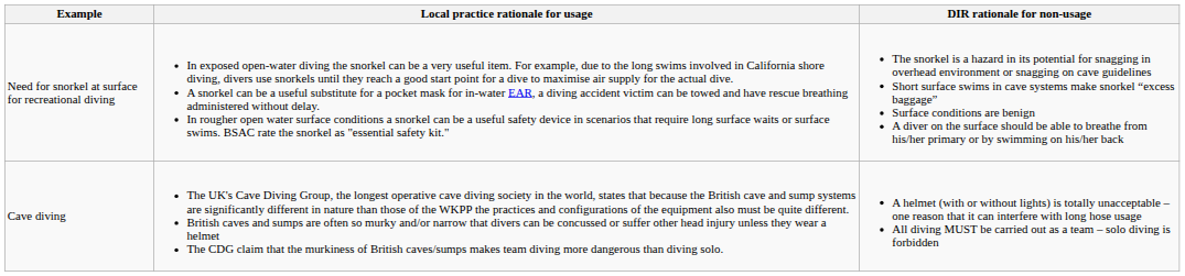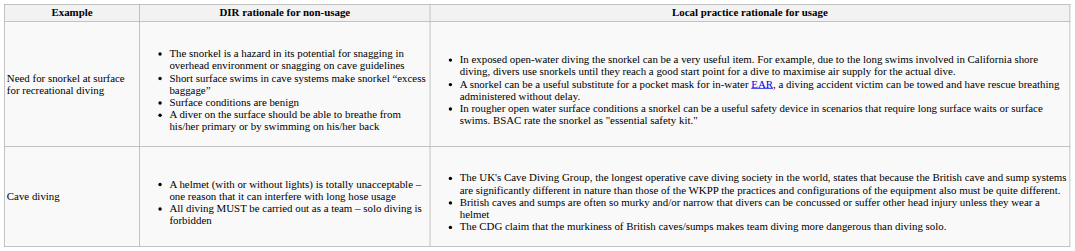columns swapped: DIR rationale for non-usage <-> Local practice rationale for usage
